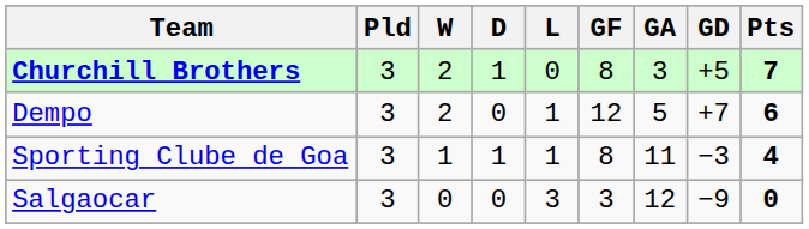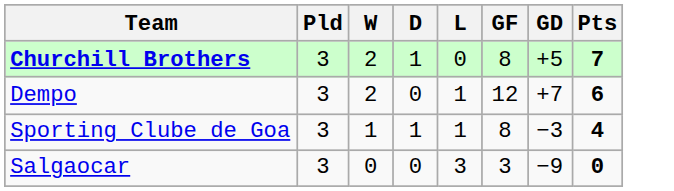- column: GA | 3 | 5 | 11 | 12
